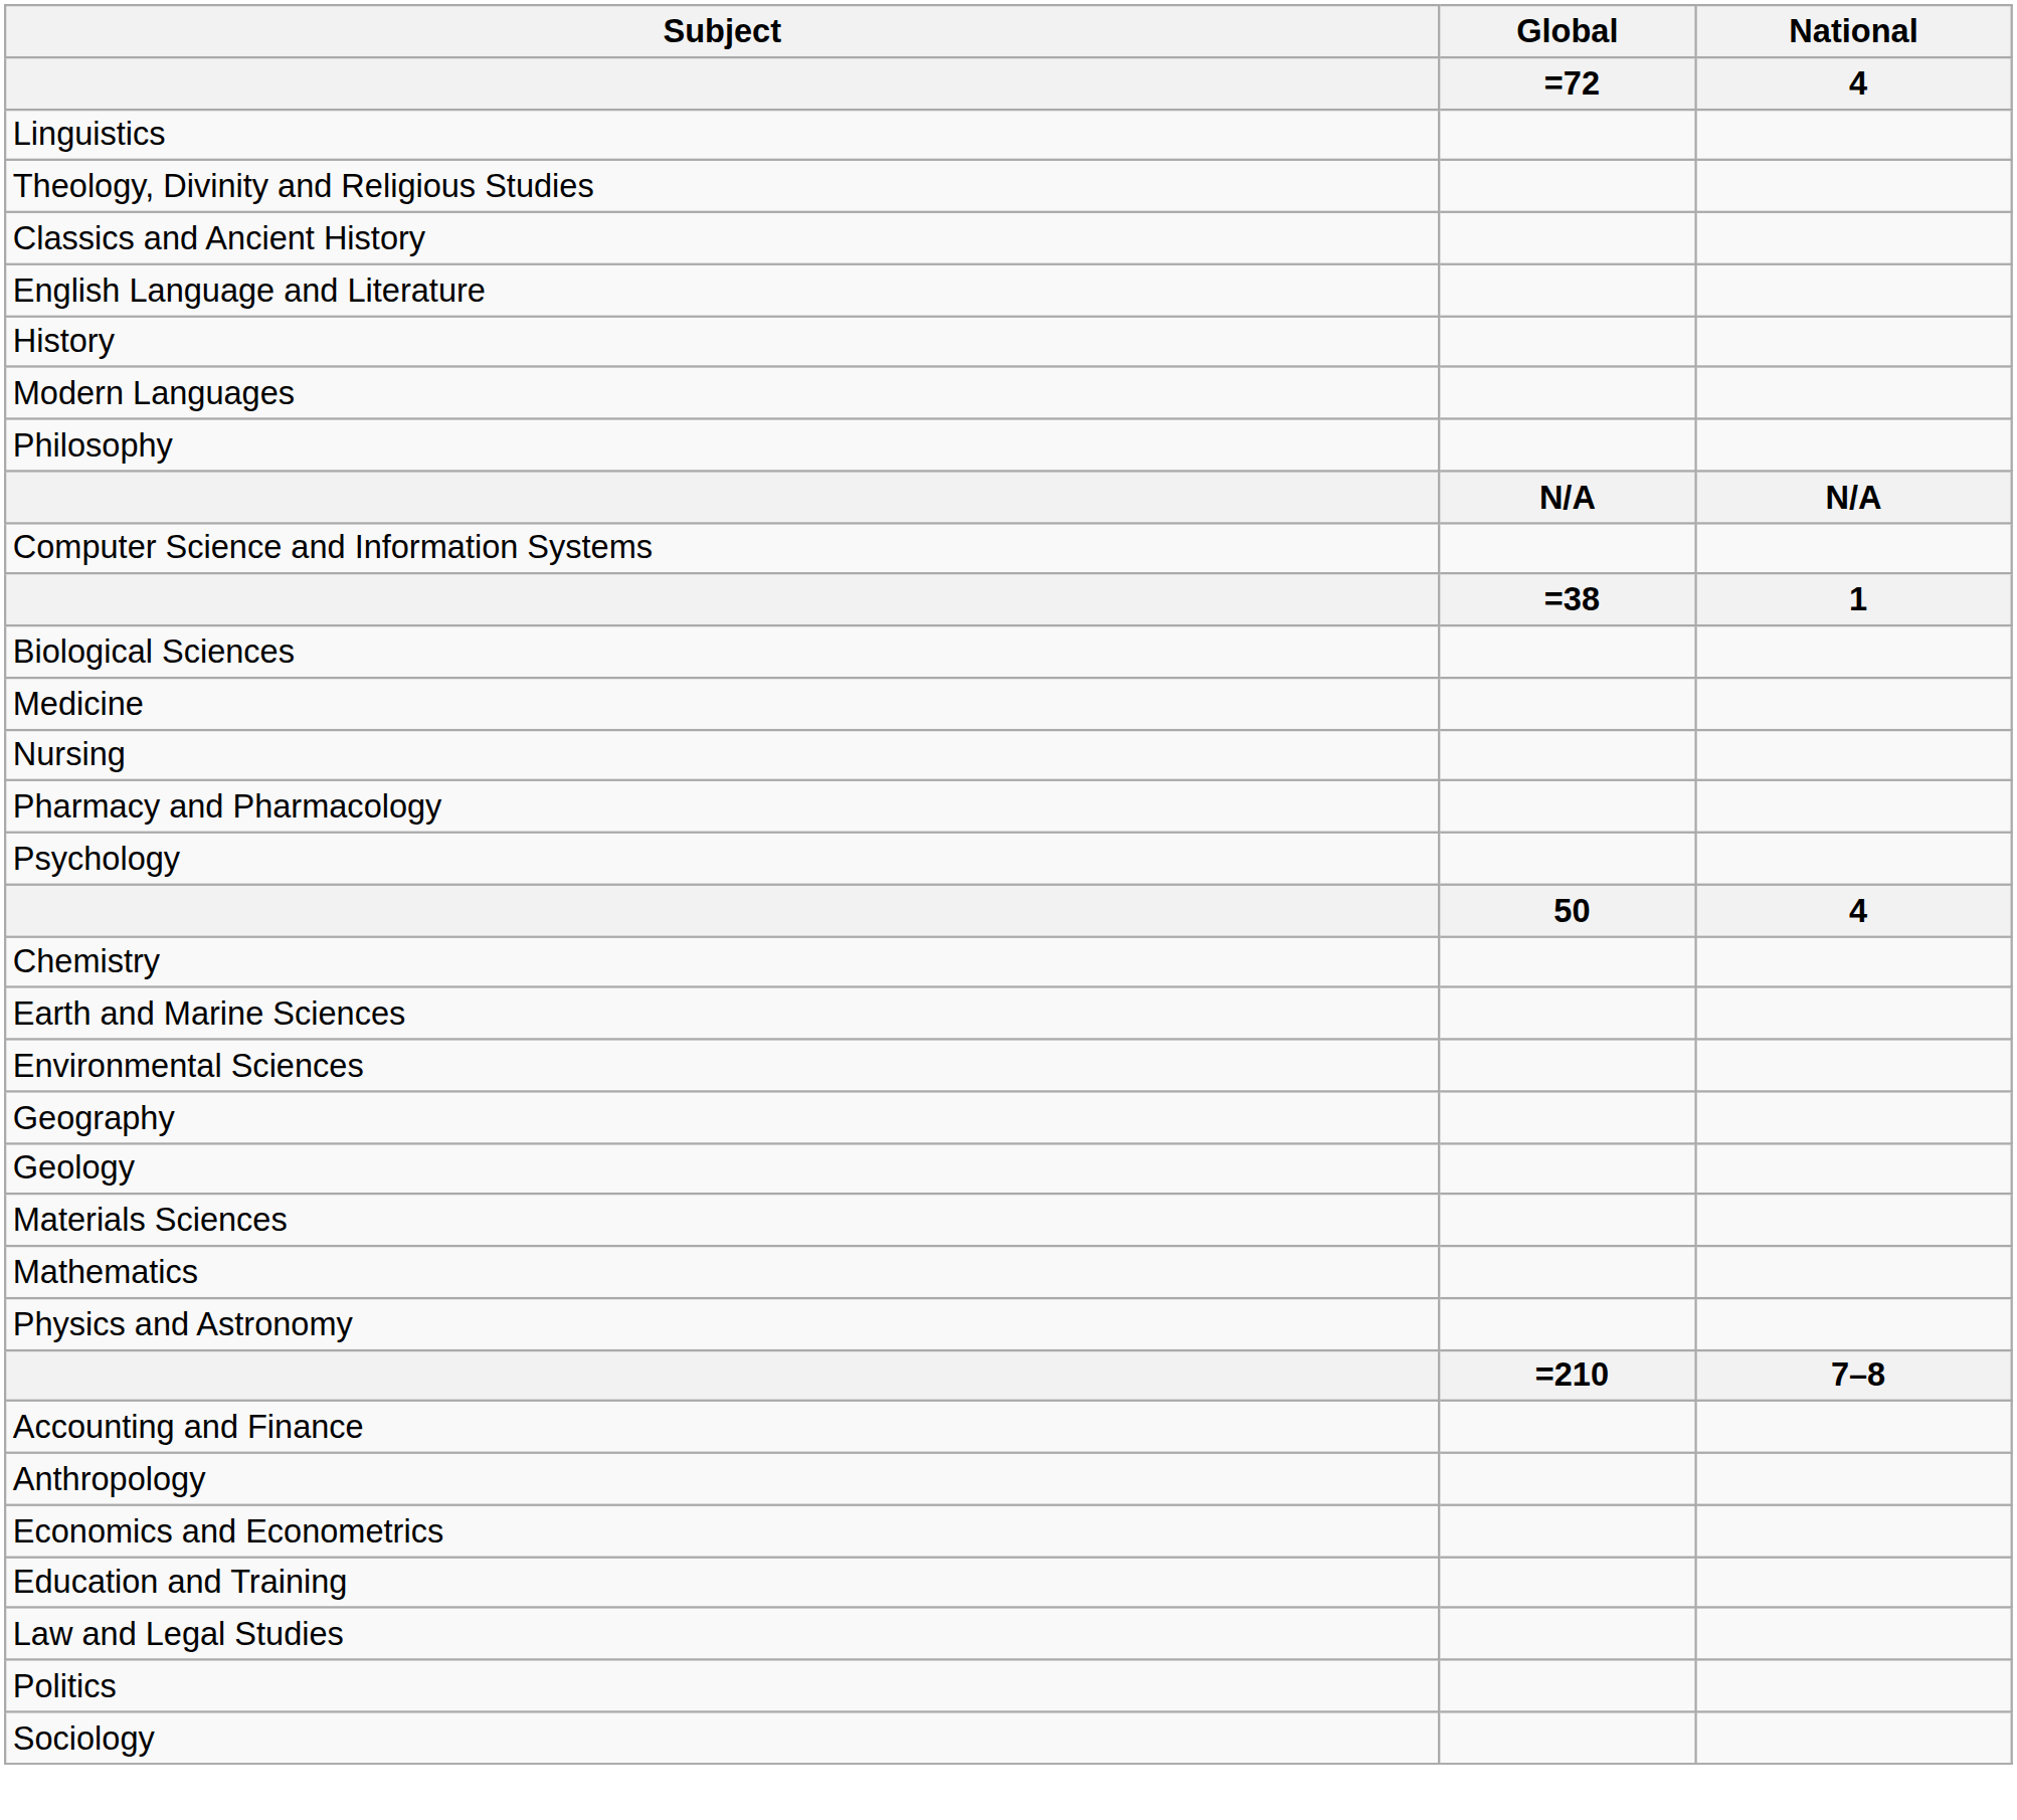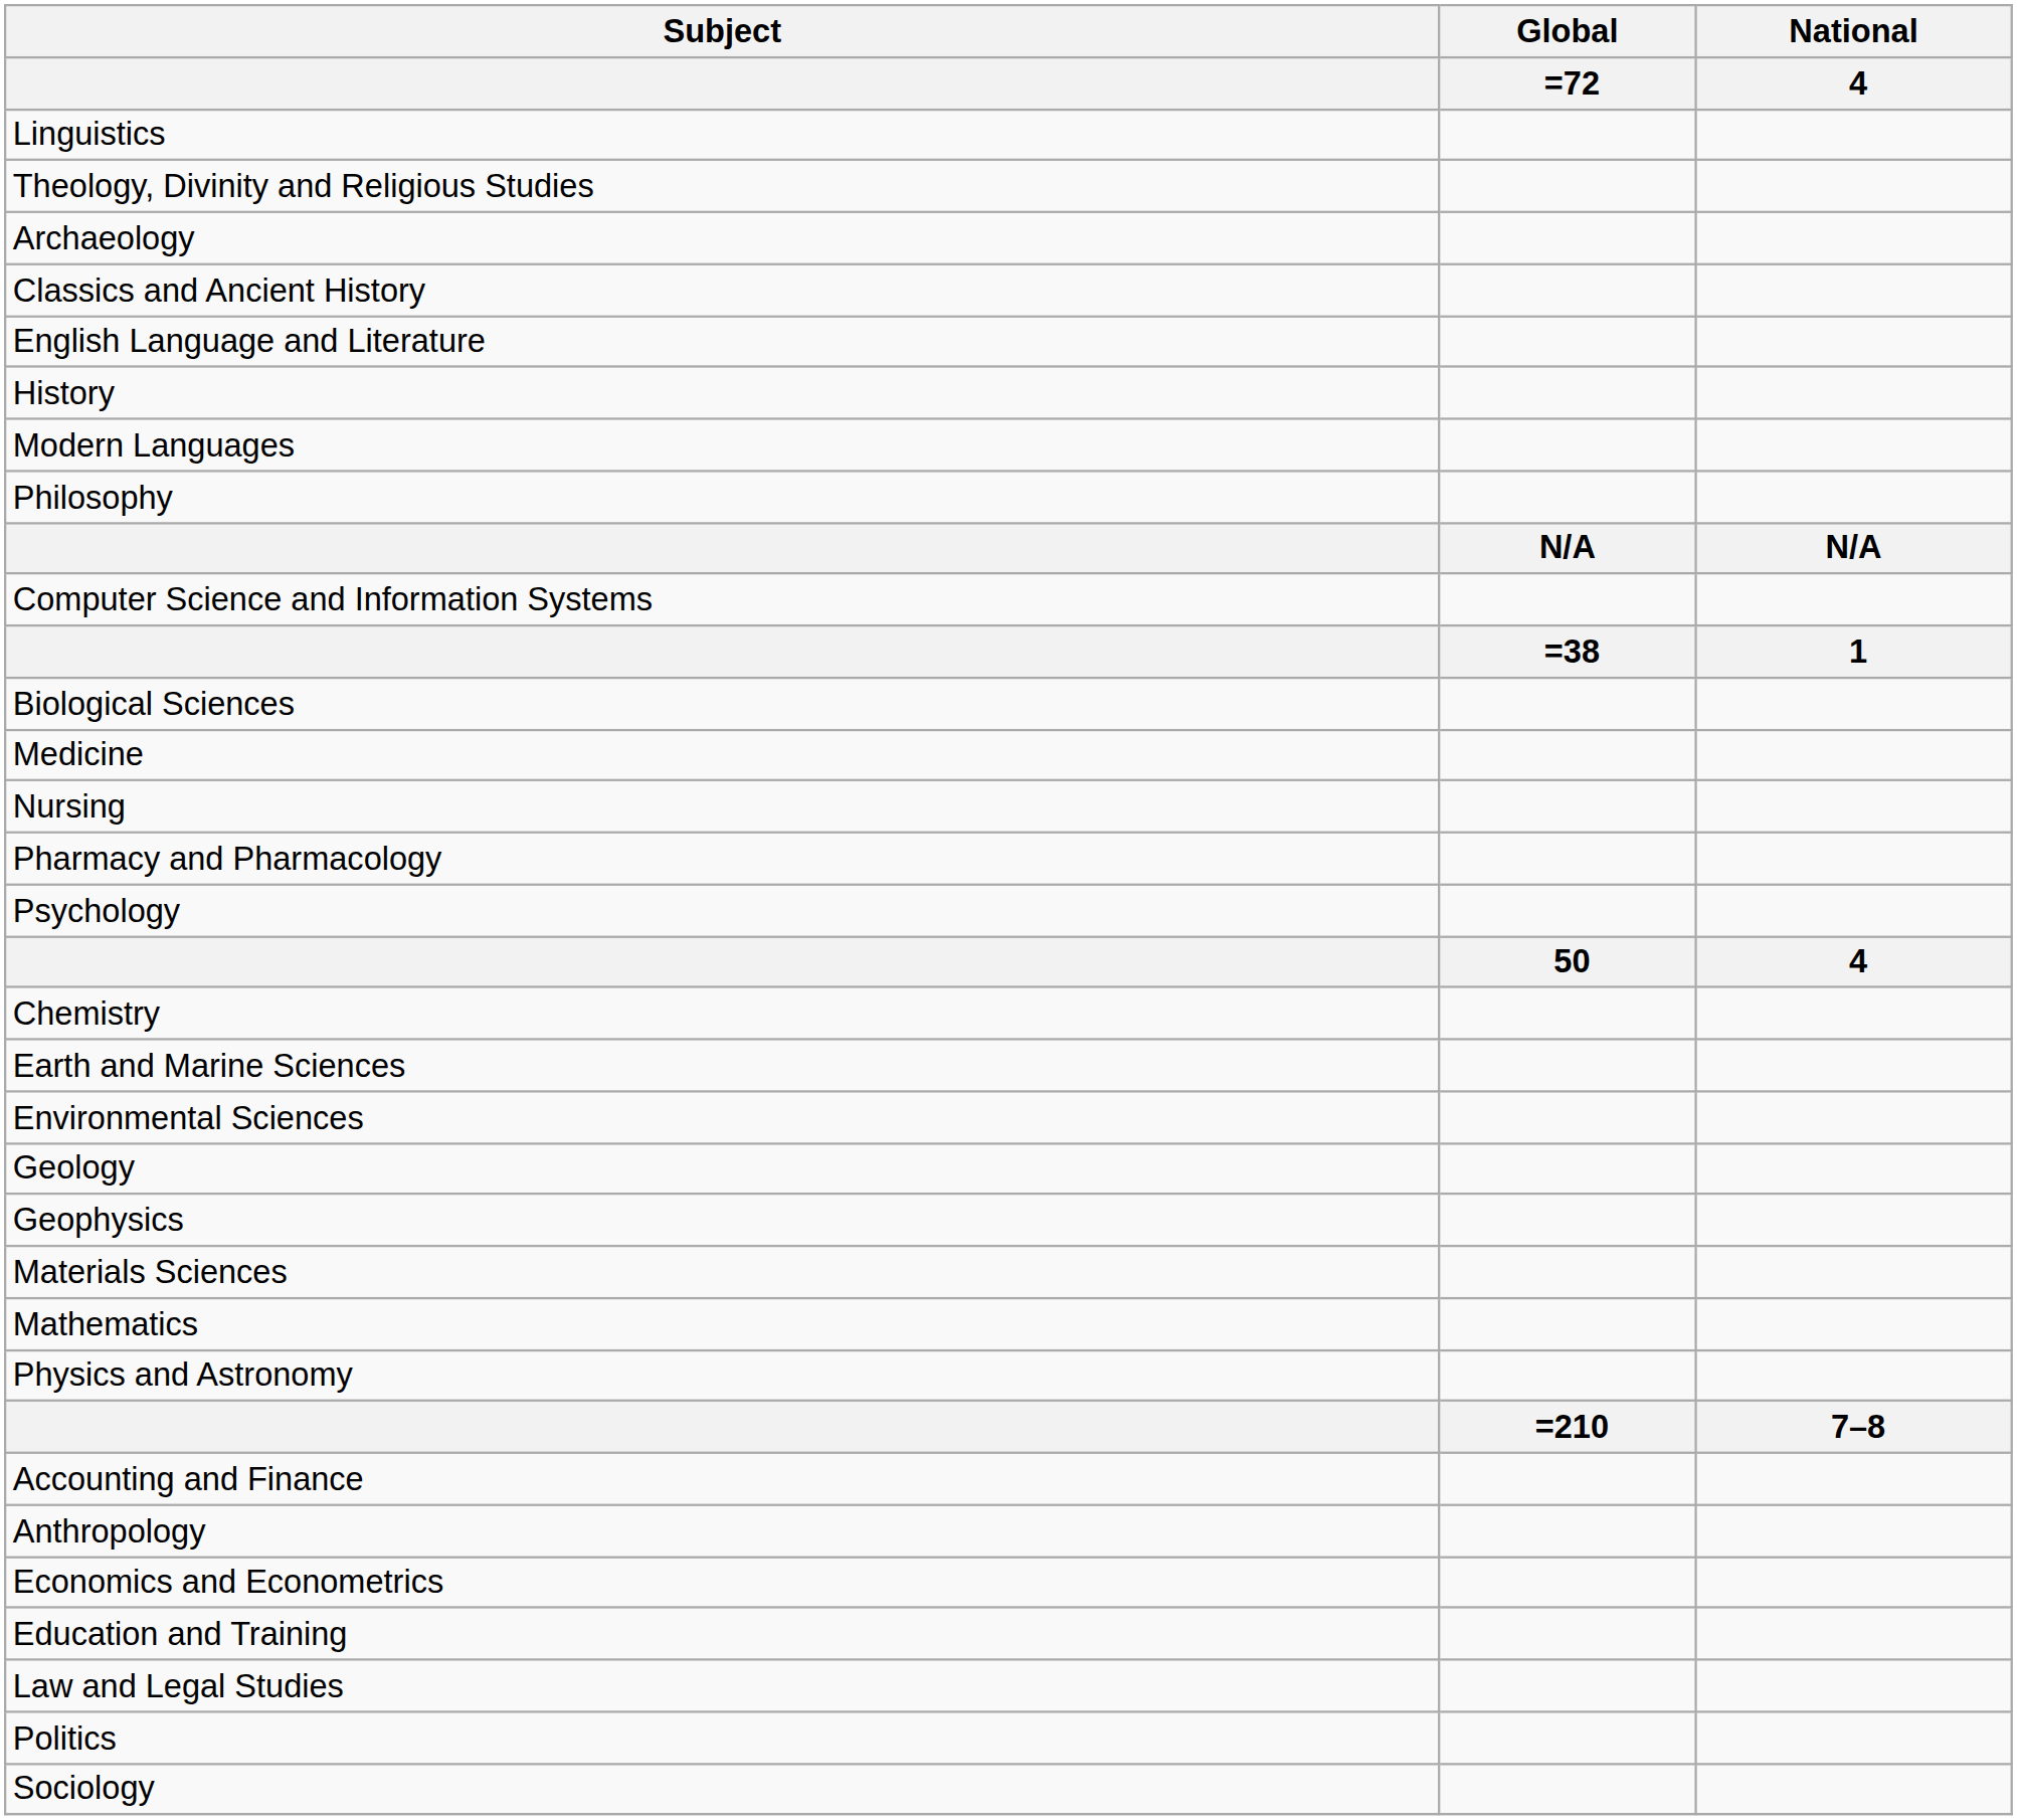+ row: Archaeology
- row: Geography
+ row: Geophysics
